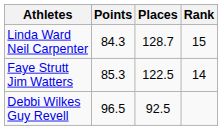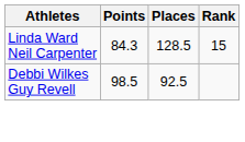Linda Ward Neil Carpenter | Places: 128.7 -> 128.5
- row: Faye Strutt Jim Watters | 85.3 | 122.5 | 14
Debbi Wilkes Guy Revell | Points: 96.5 -> 98.5
